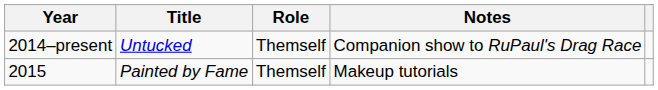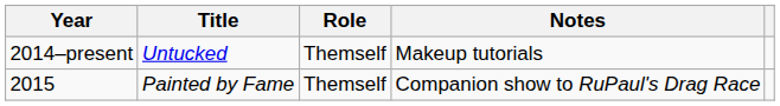2014–present | Notes: Companion show to RuPaul's Drag Race -> Makeup tutorials
2015 | Notes: Makeup tutorials -> Companion show to RuPaul's Drag Race
